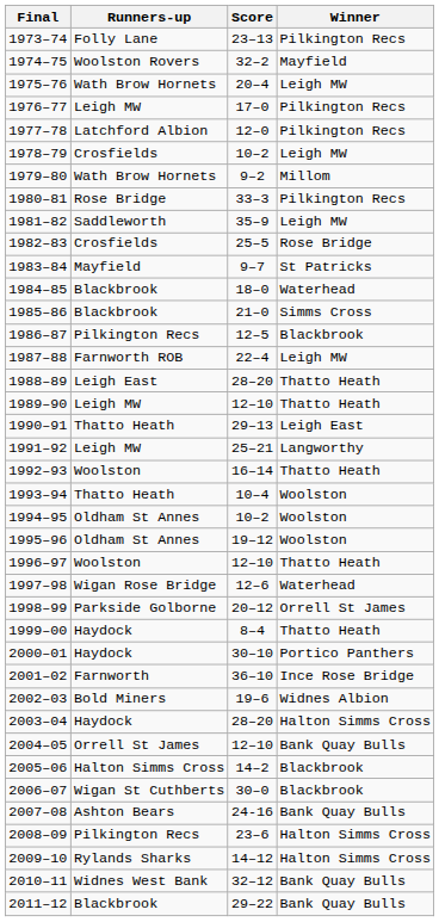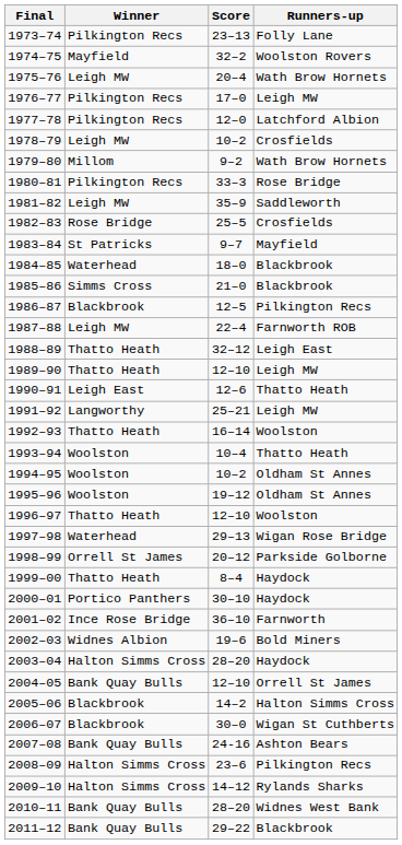columns swapped: Winner <-> Runners-up
1988–89 | Score: 28–20 -> 32–12
1990–91 | Score: 29–13 -> 12–6
1997–98 | Score: 12–6 -> 29–13
2010–11 | Score: 32–12 -> 28–20
